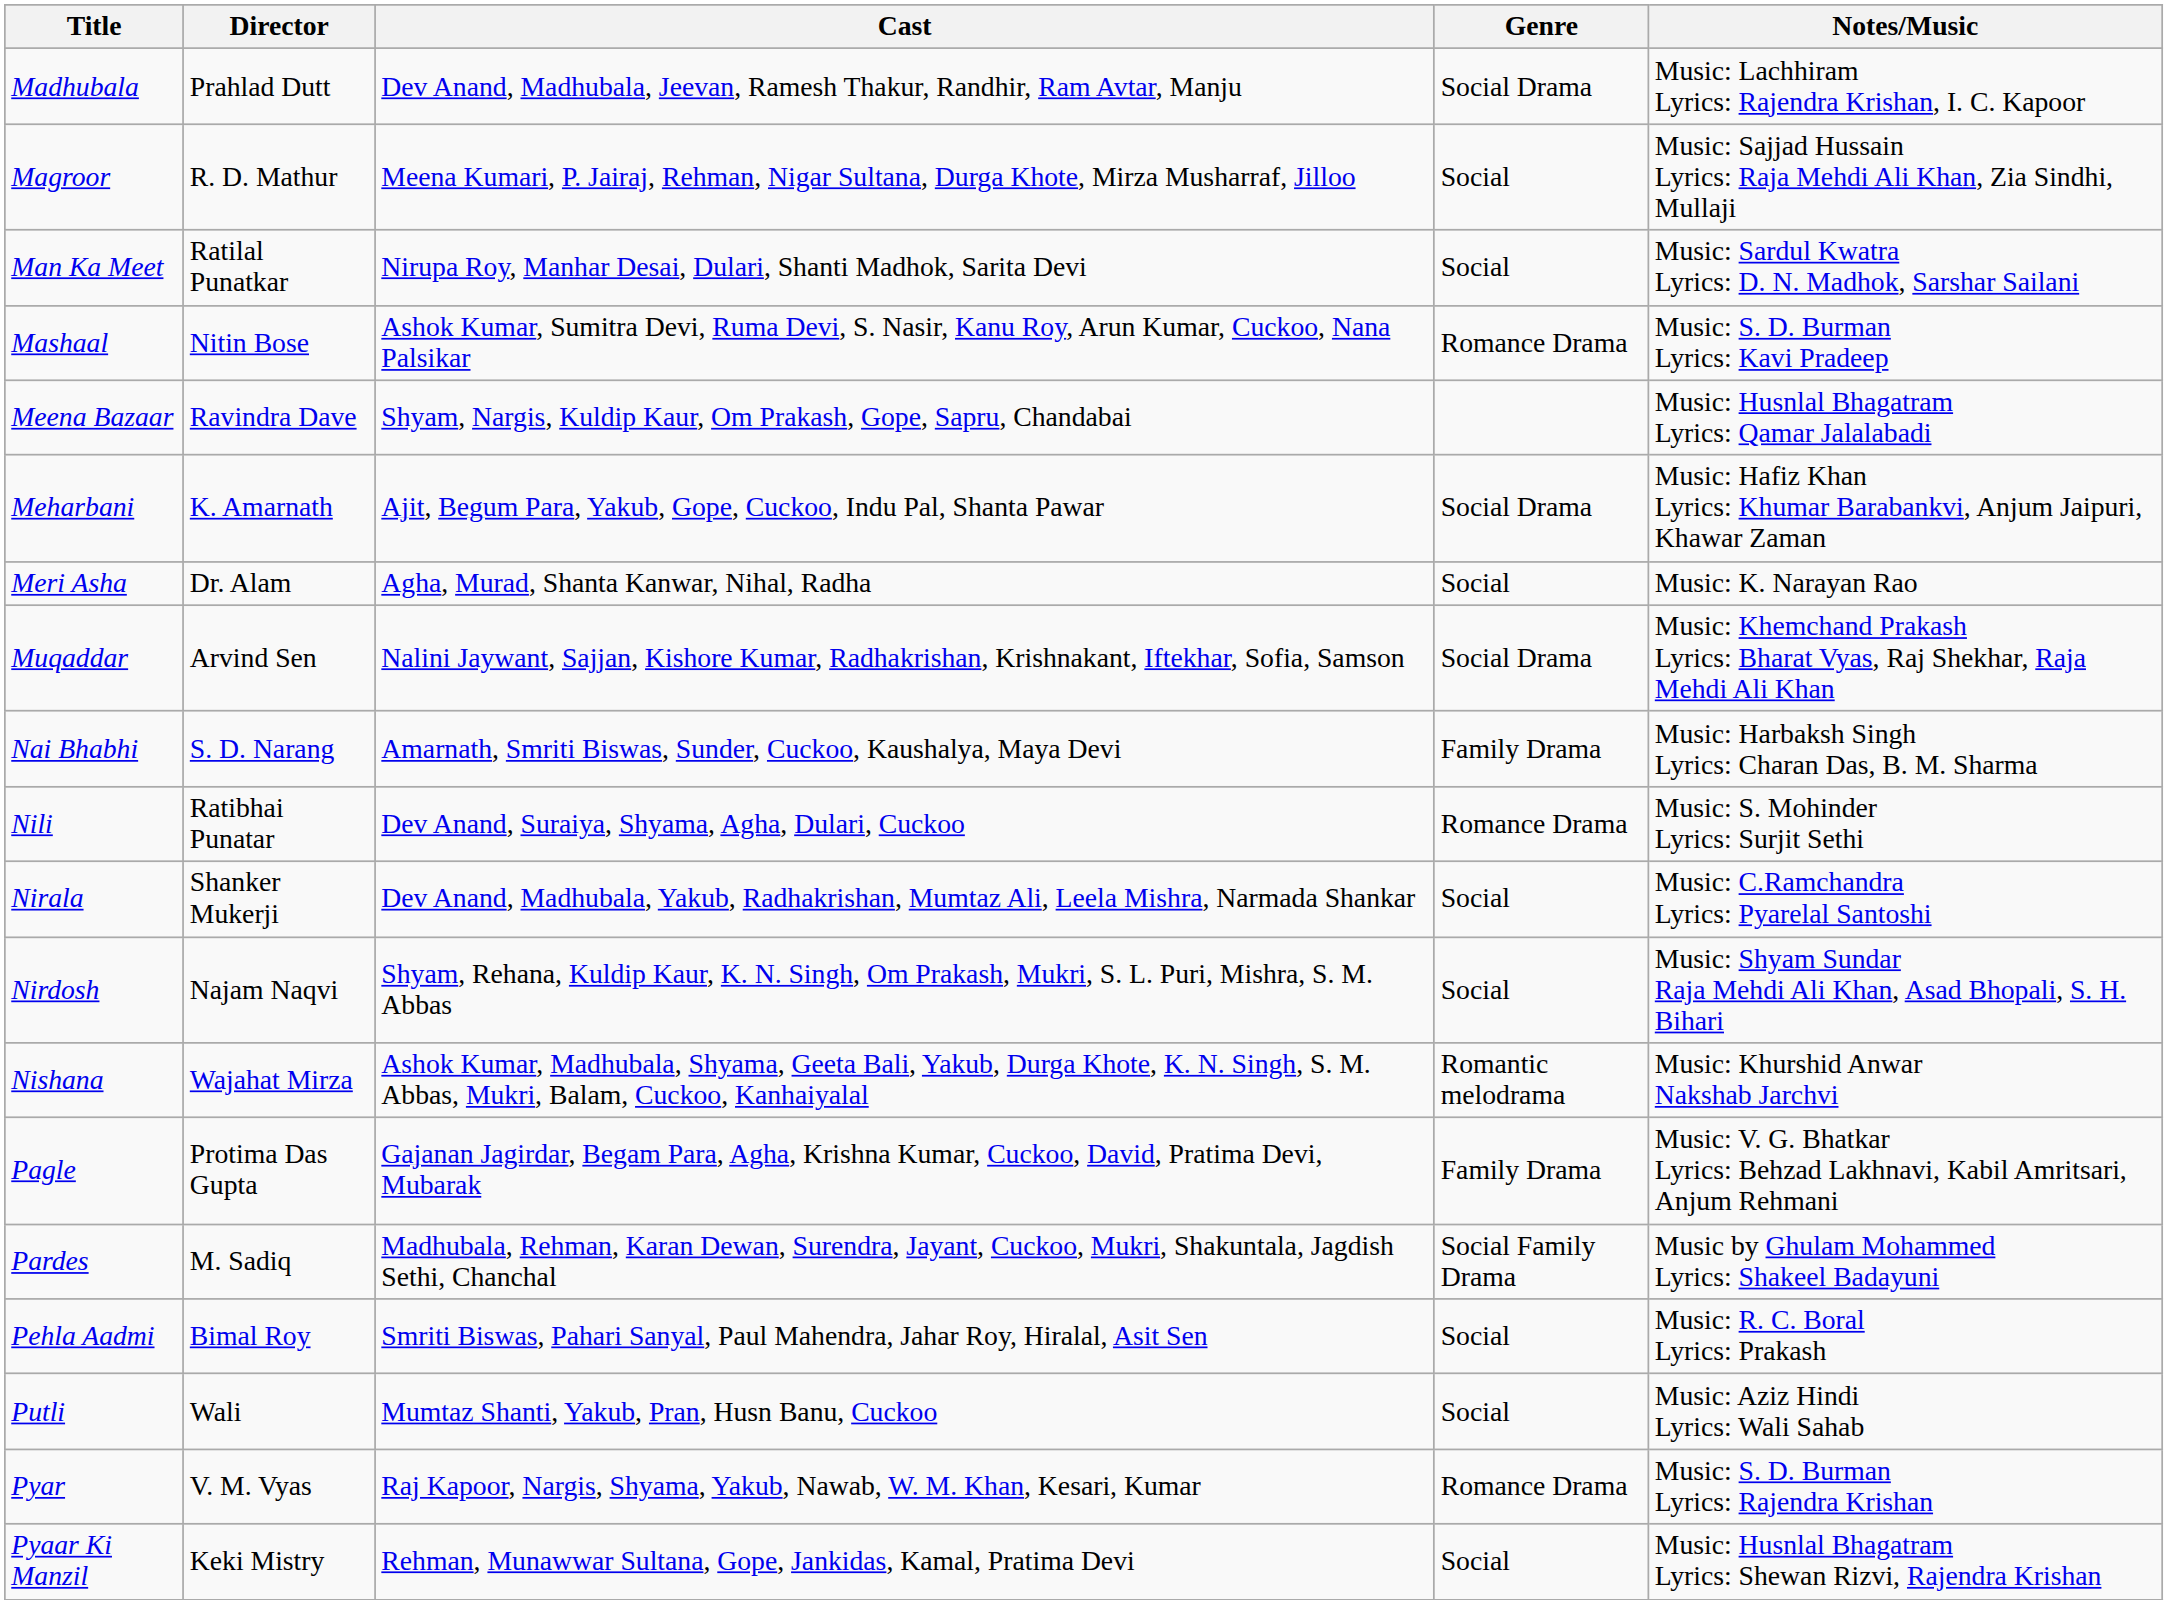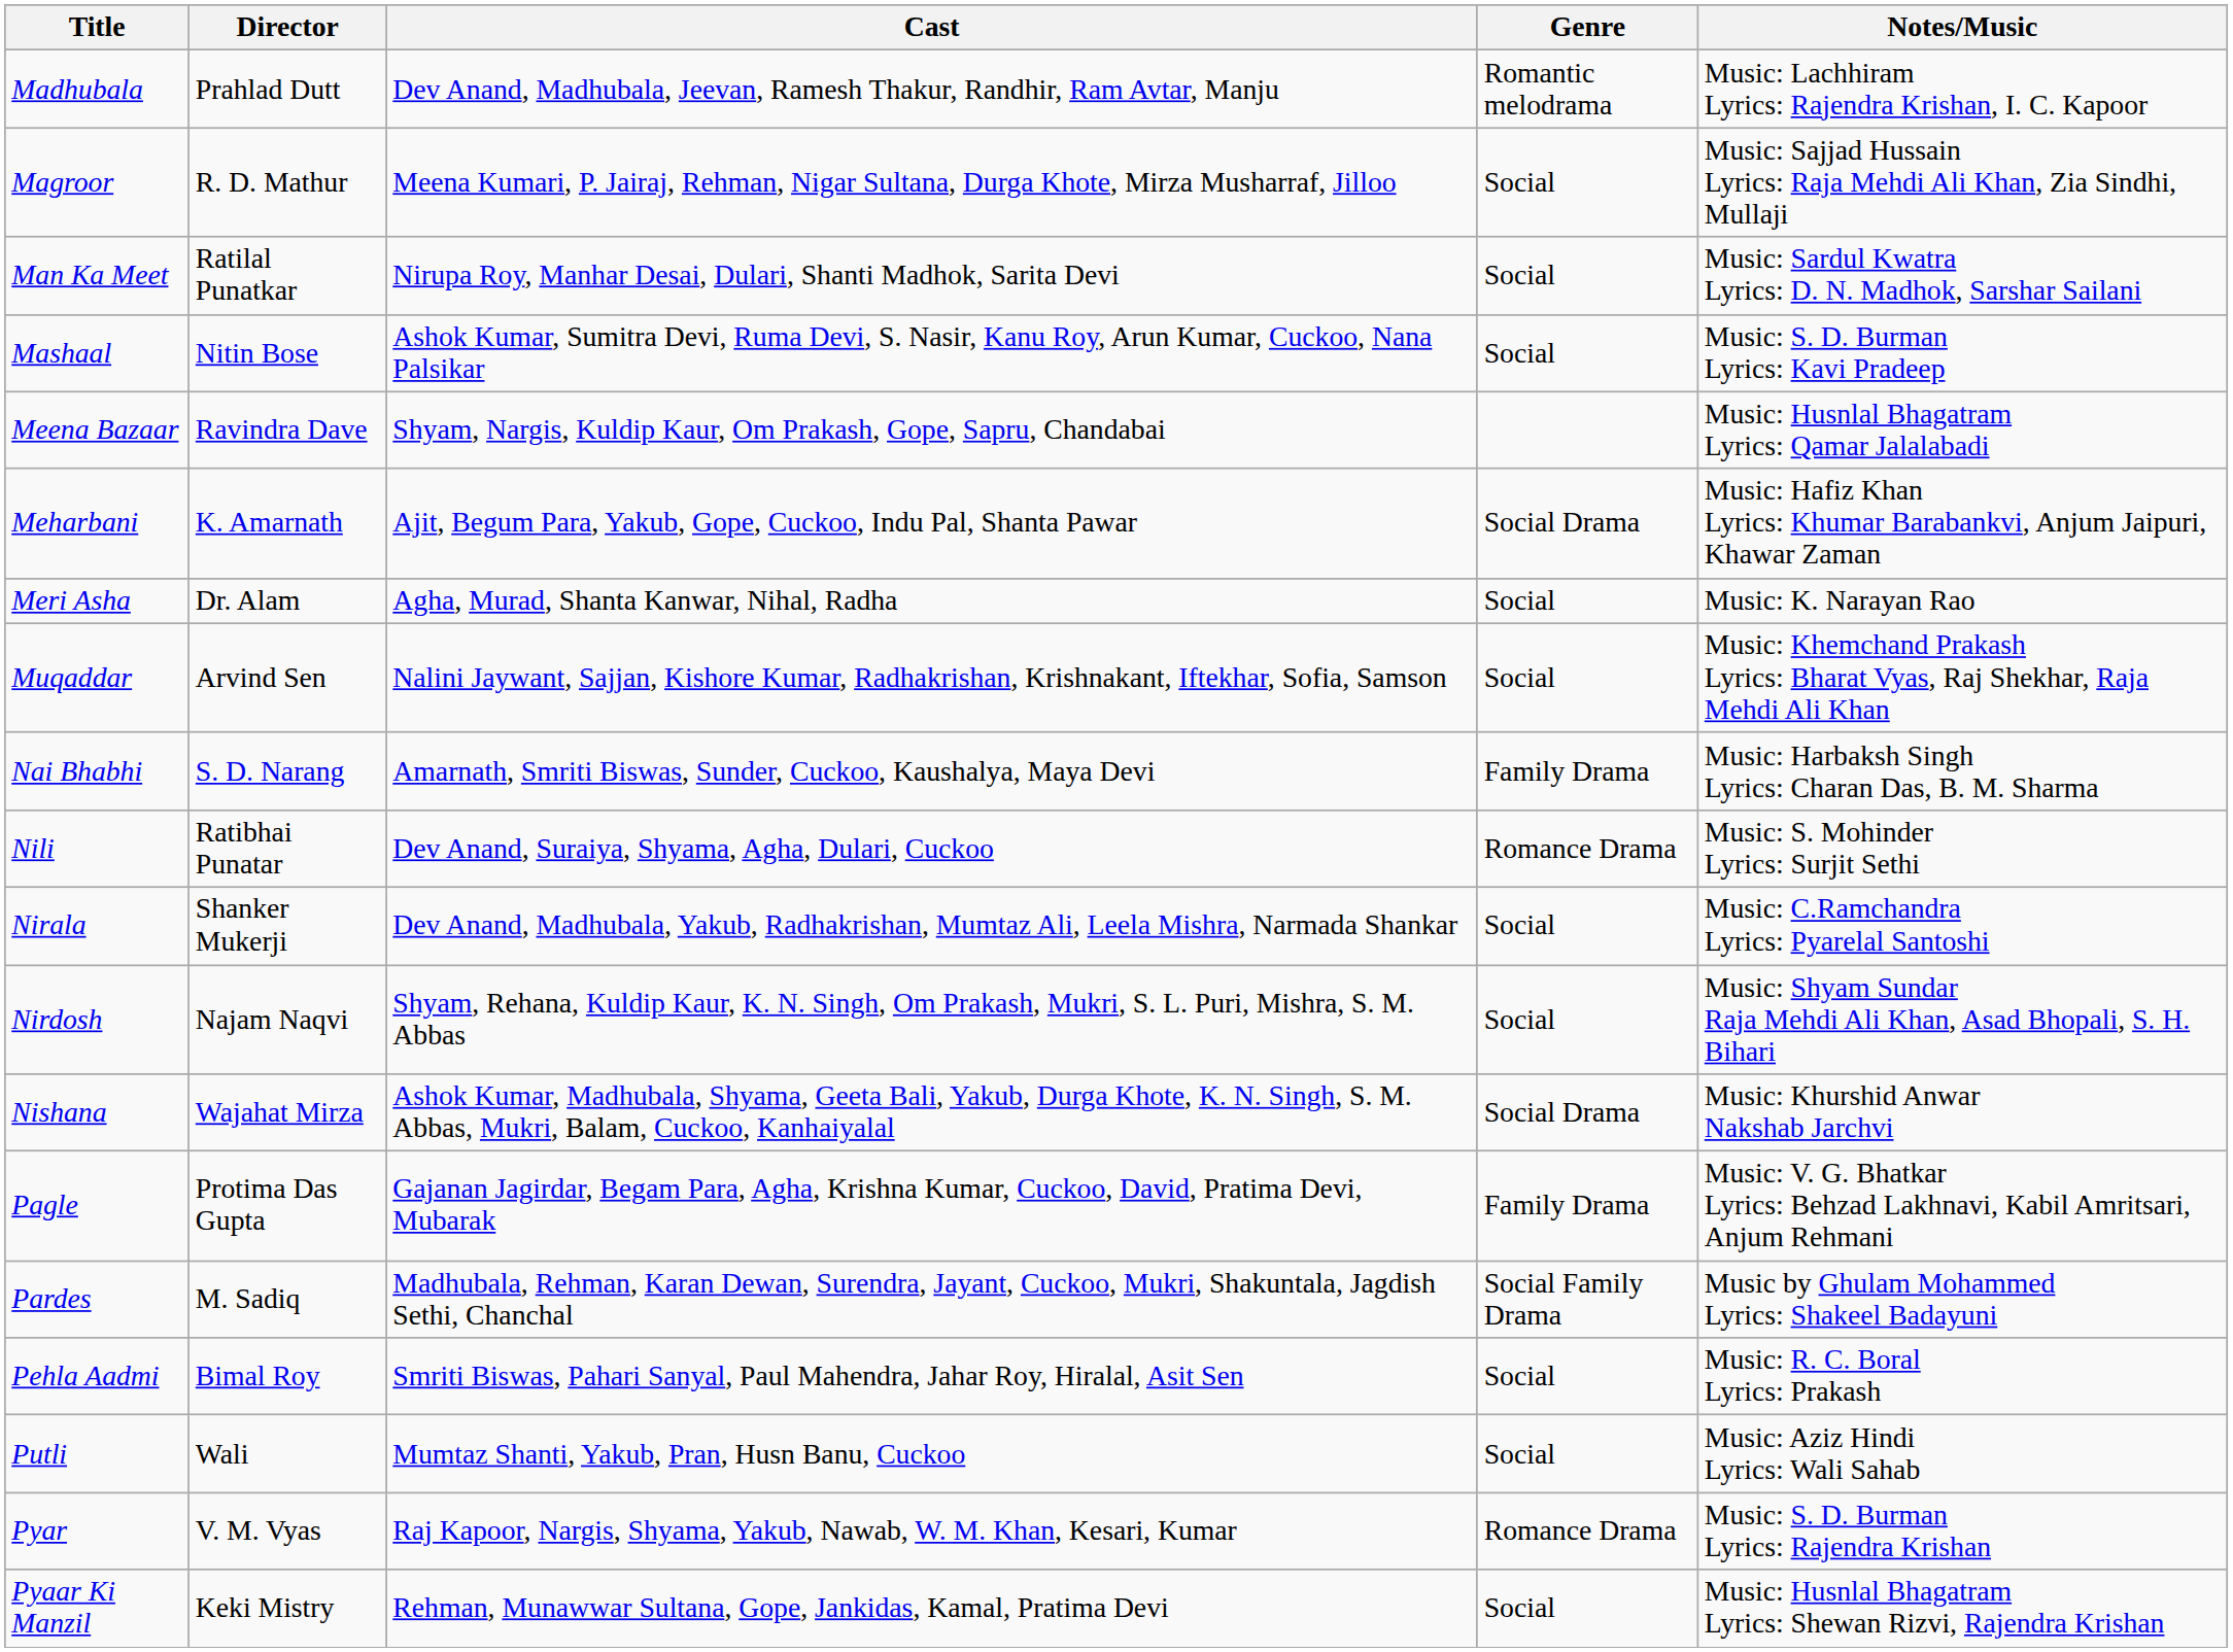Madhubala | Genre: Social Drama -> Romantic melodrama
Mashaal | Genre: Romance Drama -> Social
Muqaddar | Genre: Social Drama -> Social
Nishana | Genre: Romantic melodrama -> Social Drama
